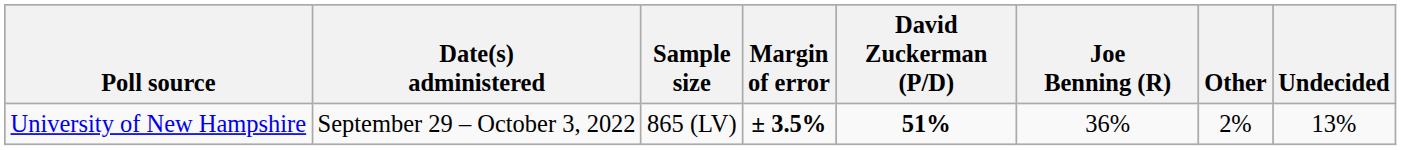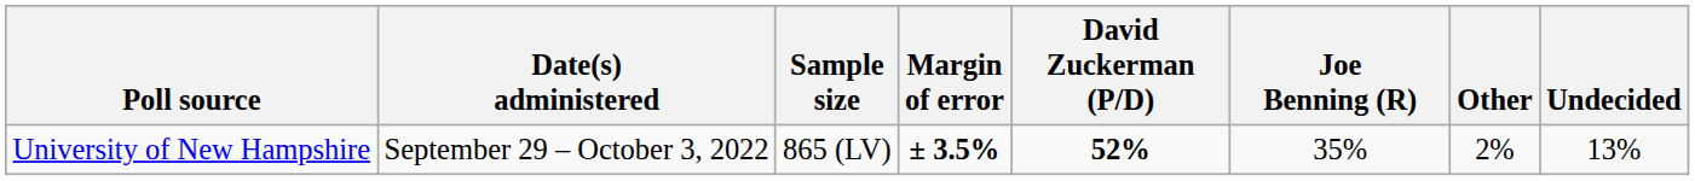University of New Hampshire | David Zuckerman (P/D): 51% -> 52%
University of New Hampshire | Joe Benning (R): 36% -> 35%
